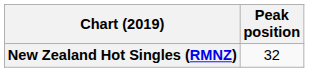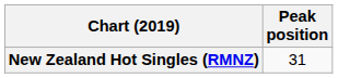New Zealand Hot Singles (RMNZ) | Peak position: 32 -> 31
